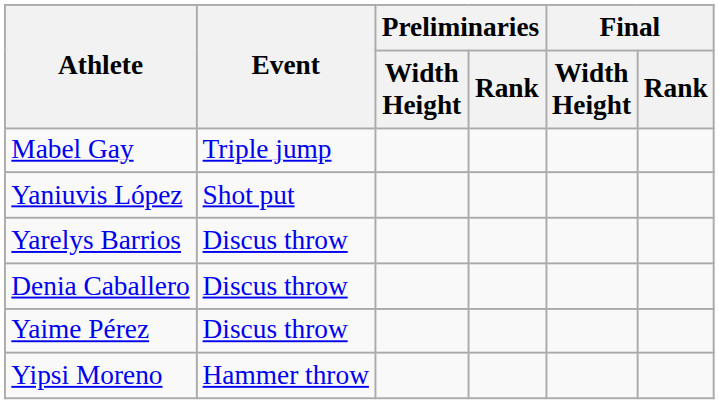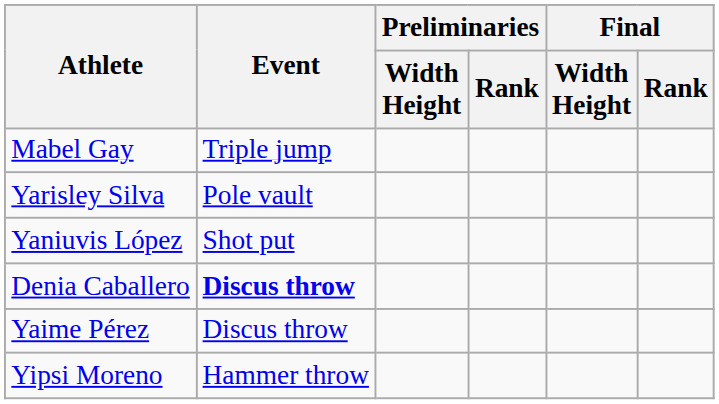+ row: Yarisley Silva | Pole vault
- row: Yarelys Barrios | Discus throw
Denia Caballero | Event: normal -> bold
